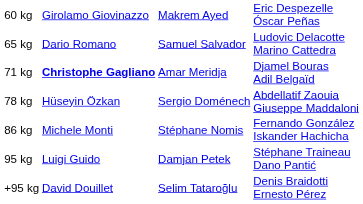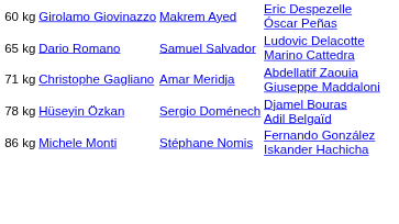71 kg | column 2: bold -> normal
71 kg | column 4: Djamel Bouras Adil Belgaïd -> Abdellatif Zaouia Giuseppe Maddaloni
78 kg | column 4: Abdellatif Zaouia Giuseppe Maddaloni -> Djamel Bouras Adil Belgaïd
- row: 95 kg | Luigi Guido | Damjan Petek | Stéphane Traineau Dano Pantić
- row: +95 kg | David Douillet | Selim Tataroğlu | Denis Braidotti Ernesto Pérez
